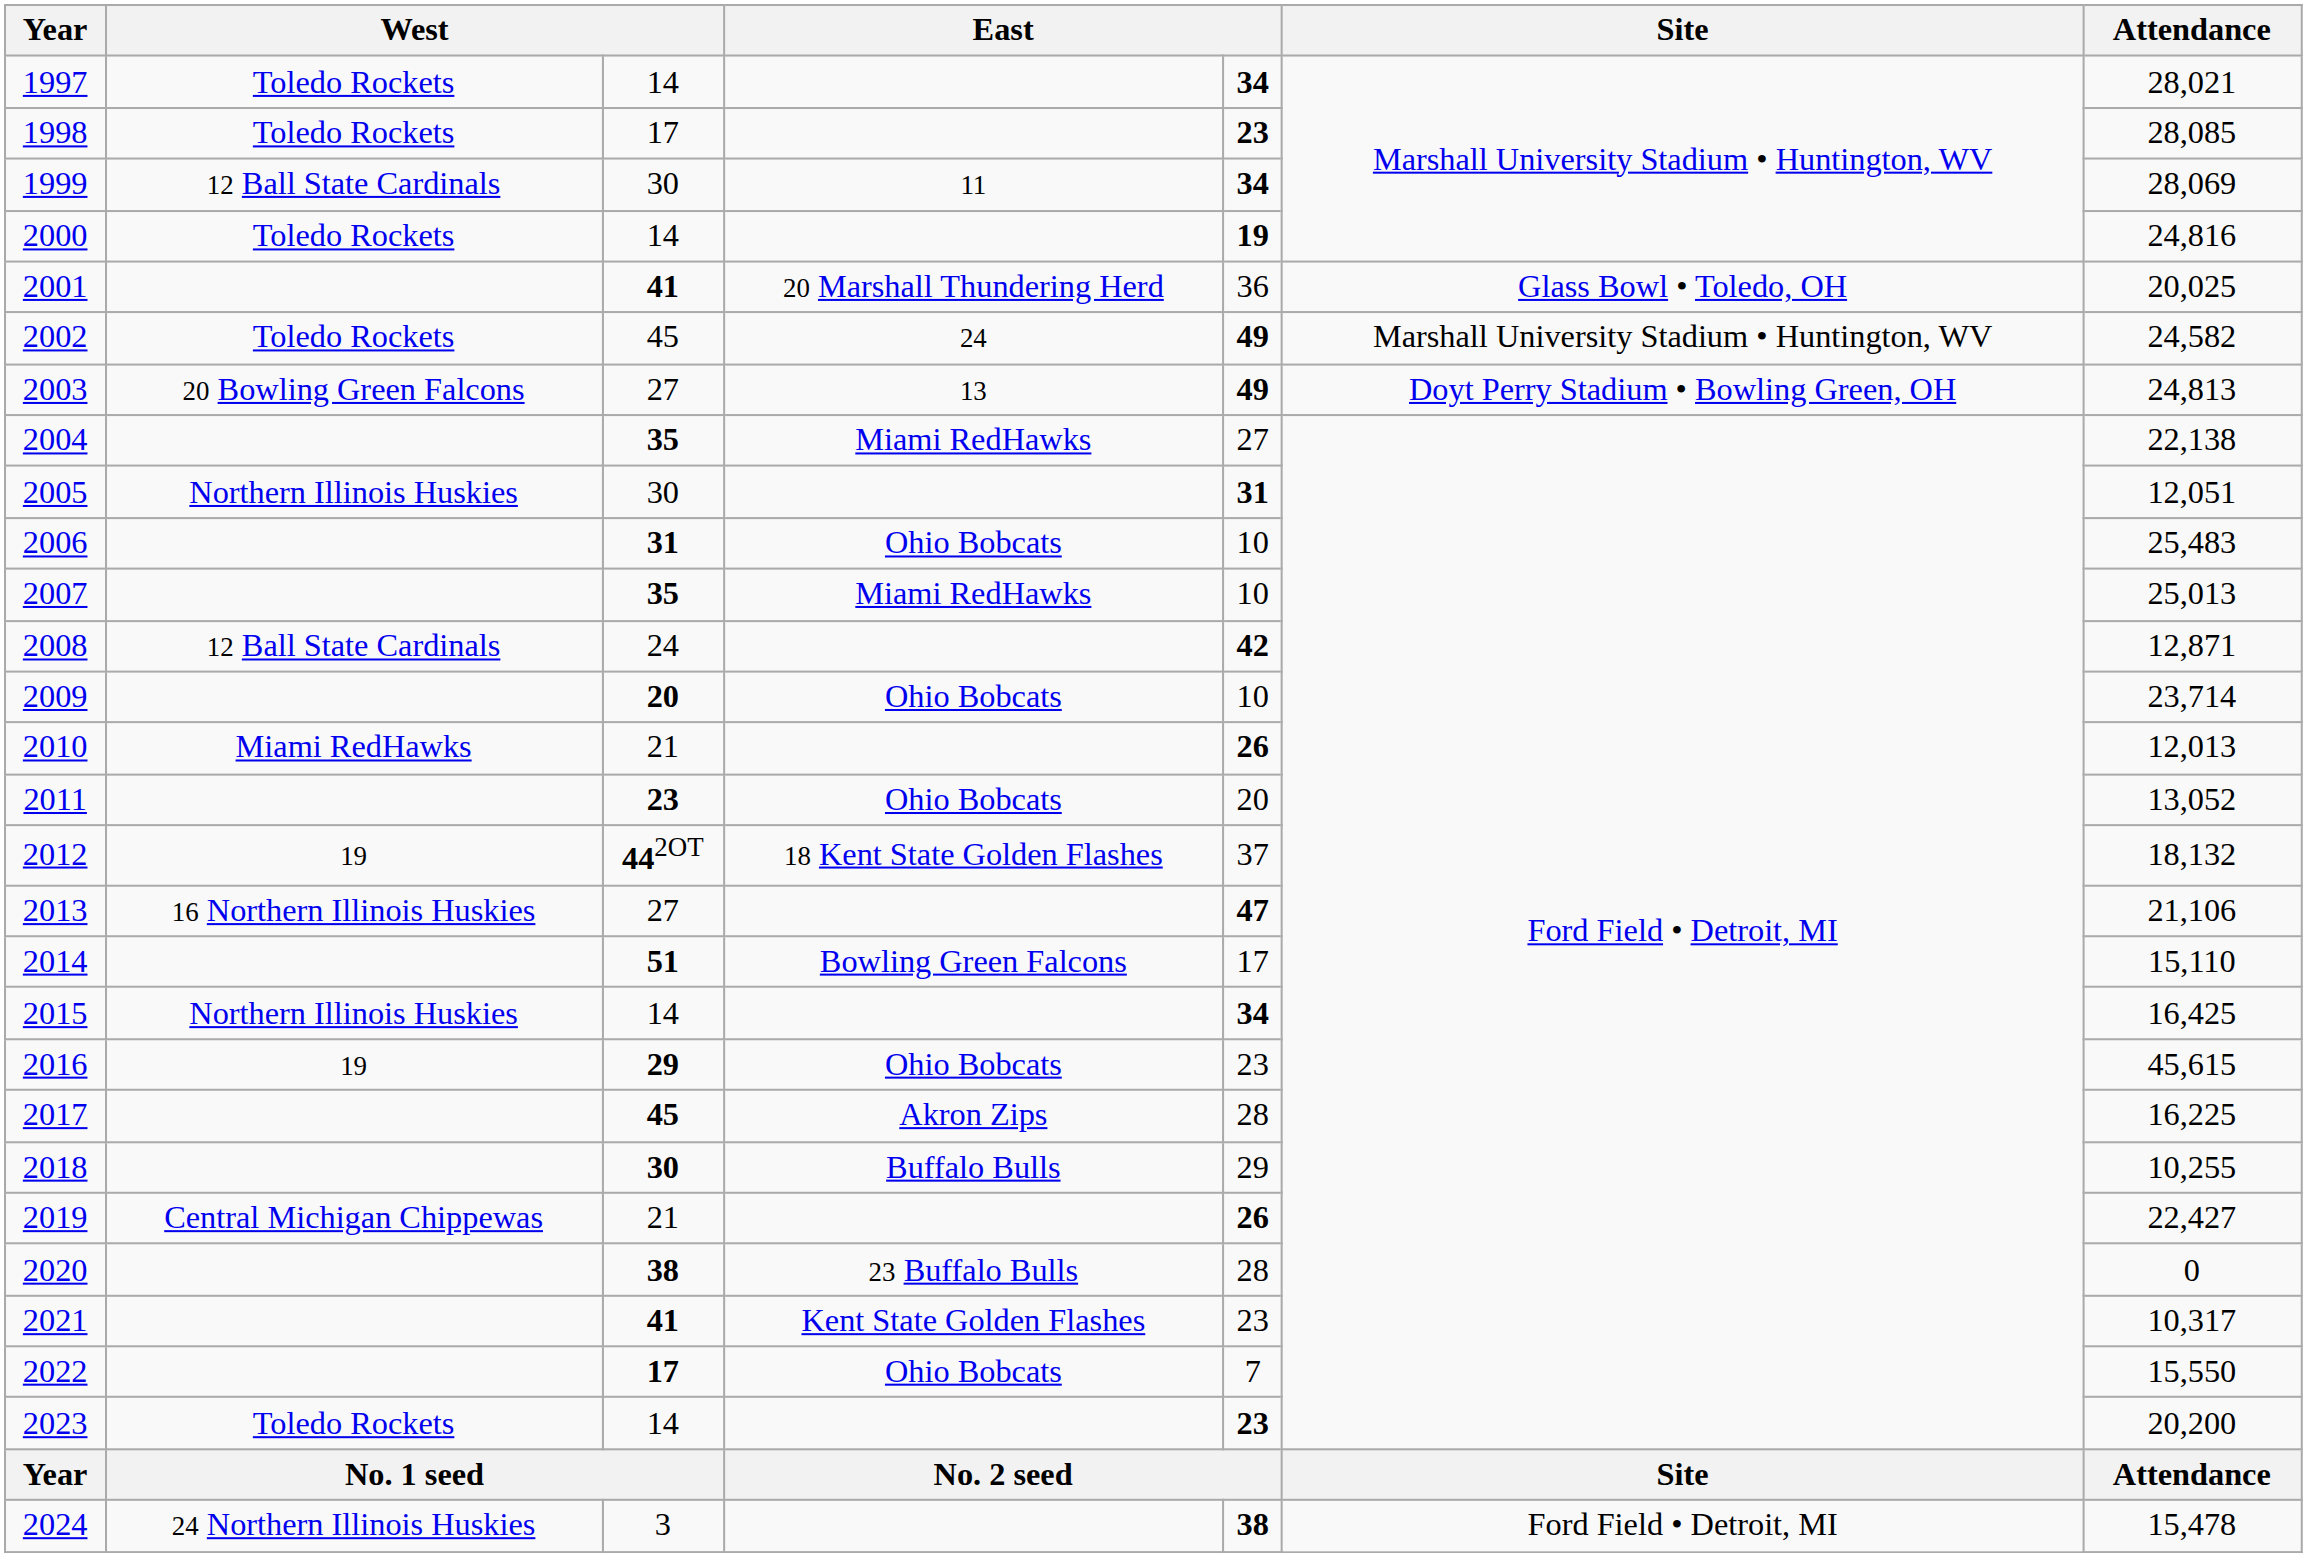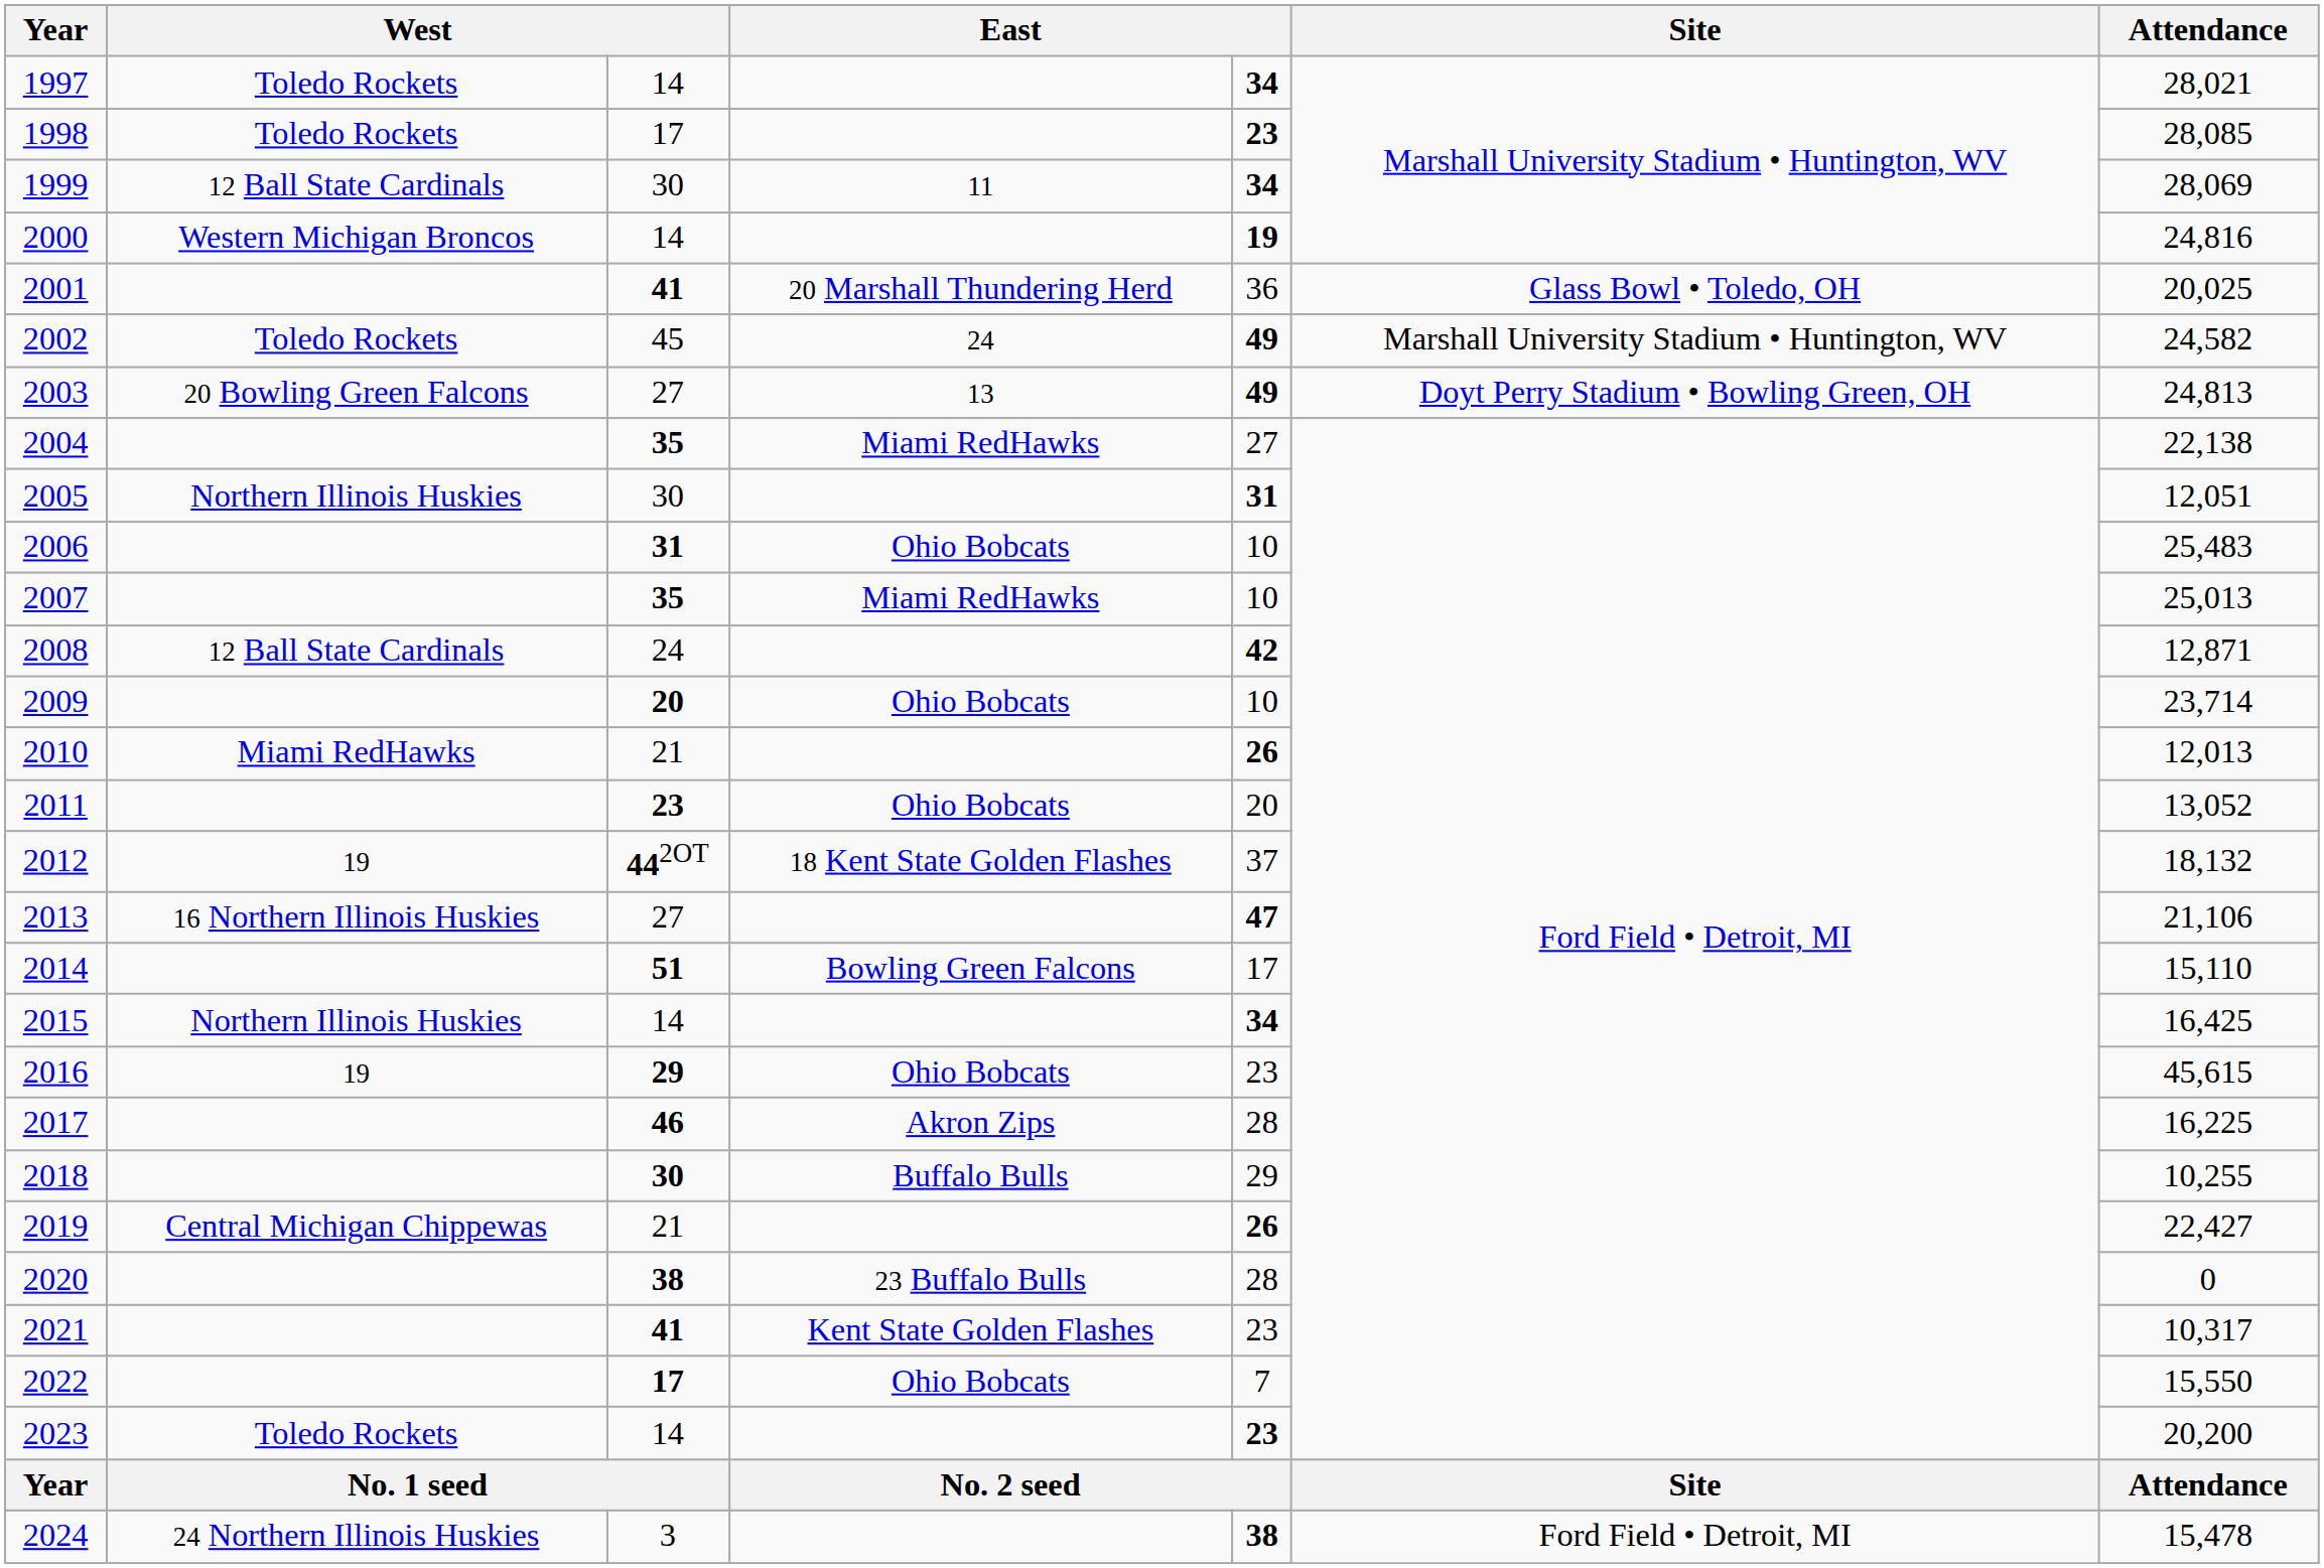2000 | column 2: Toledo Rockets -> Western Michigan Broncos
2017 | column 3: 45 -> 46
